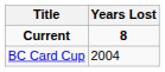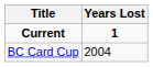Current | Years Lost: 8 -> 1
